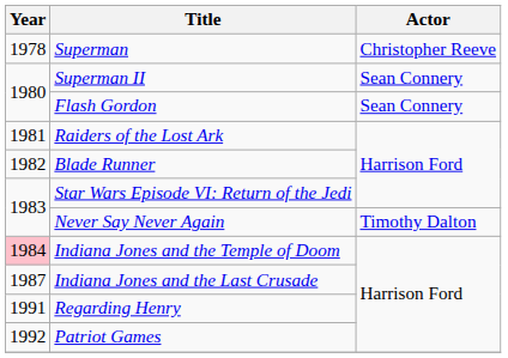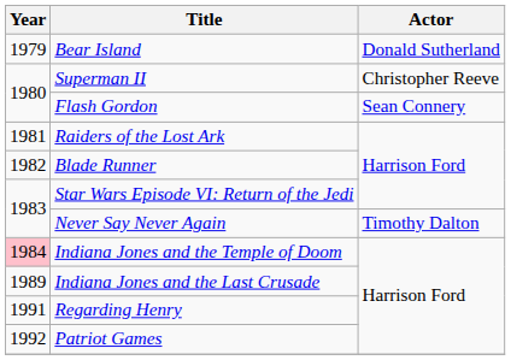- row: 1978 | Superman | Christopher Reeve
+ row: 1979 | Bear Island | Donald Sutherland
Superman II | Actor: Sean Connery -> Christopher Reeve
Indiana Jones and the Last Crusade | Year: 1987 -> 1989
